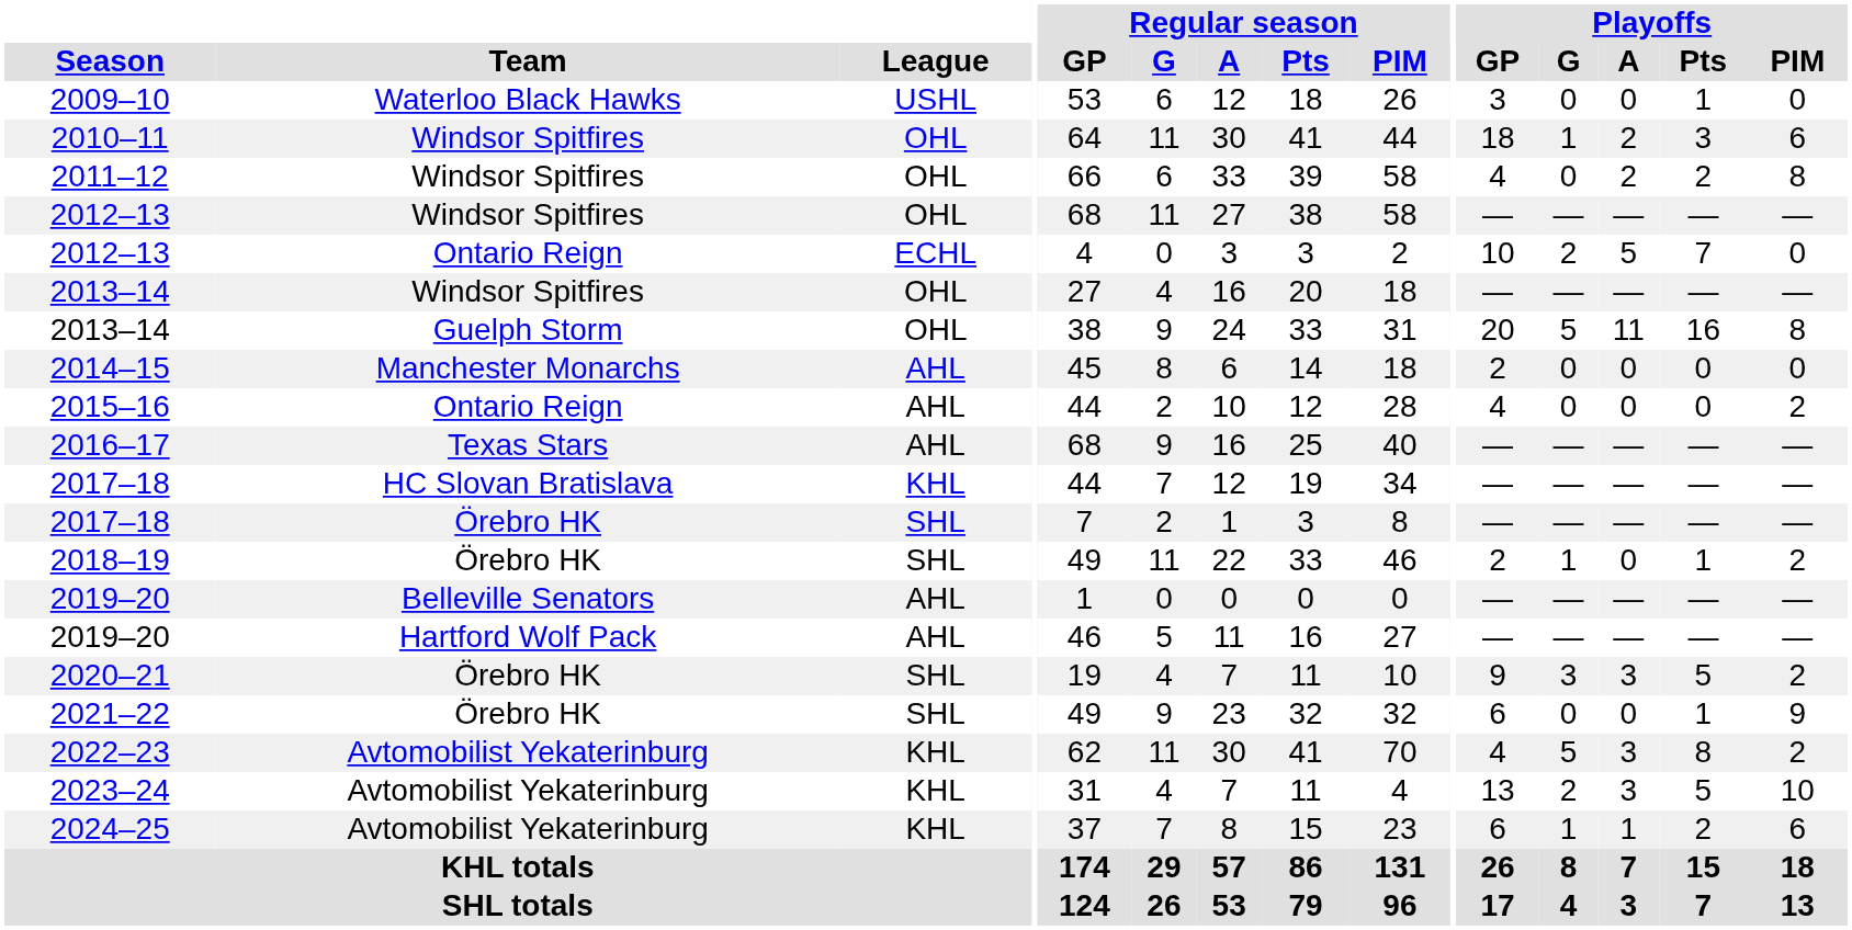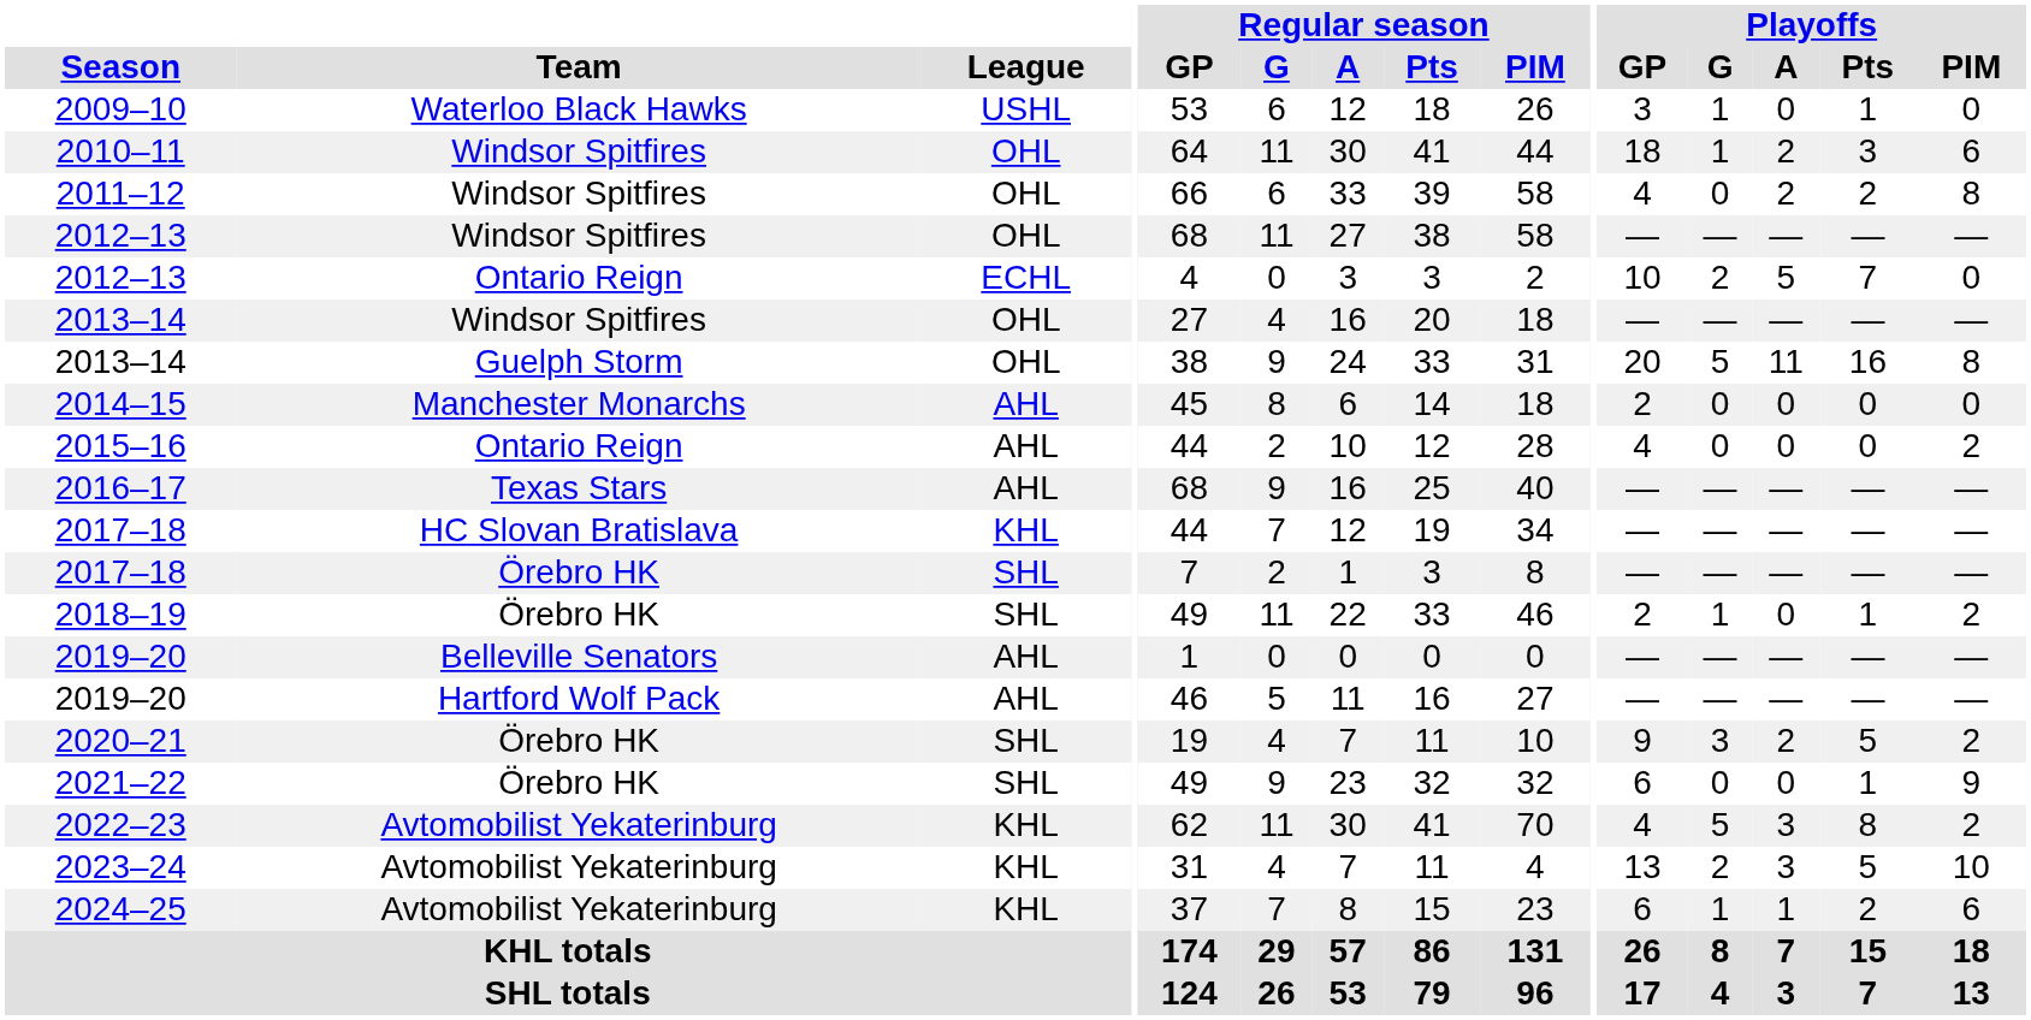2009–10 | Playoffs / G: 0 -> 1
2020–21 | Playoffs / A: 3 -> 2
